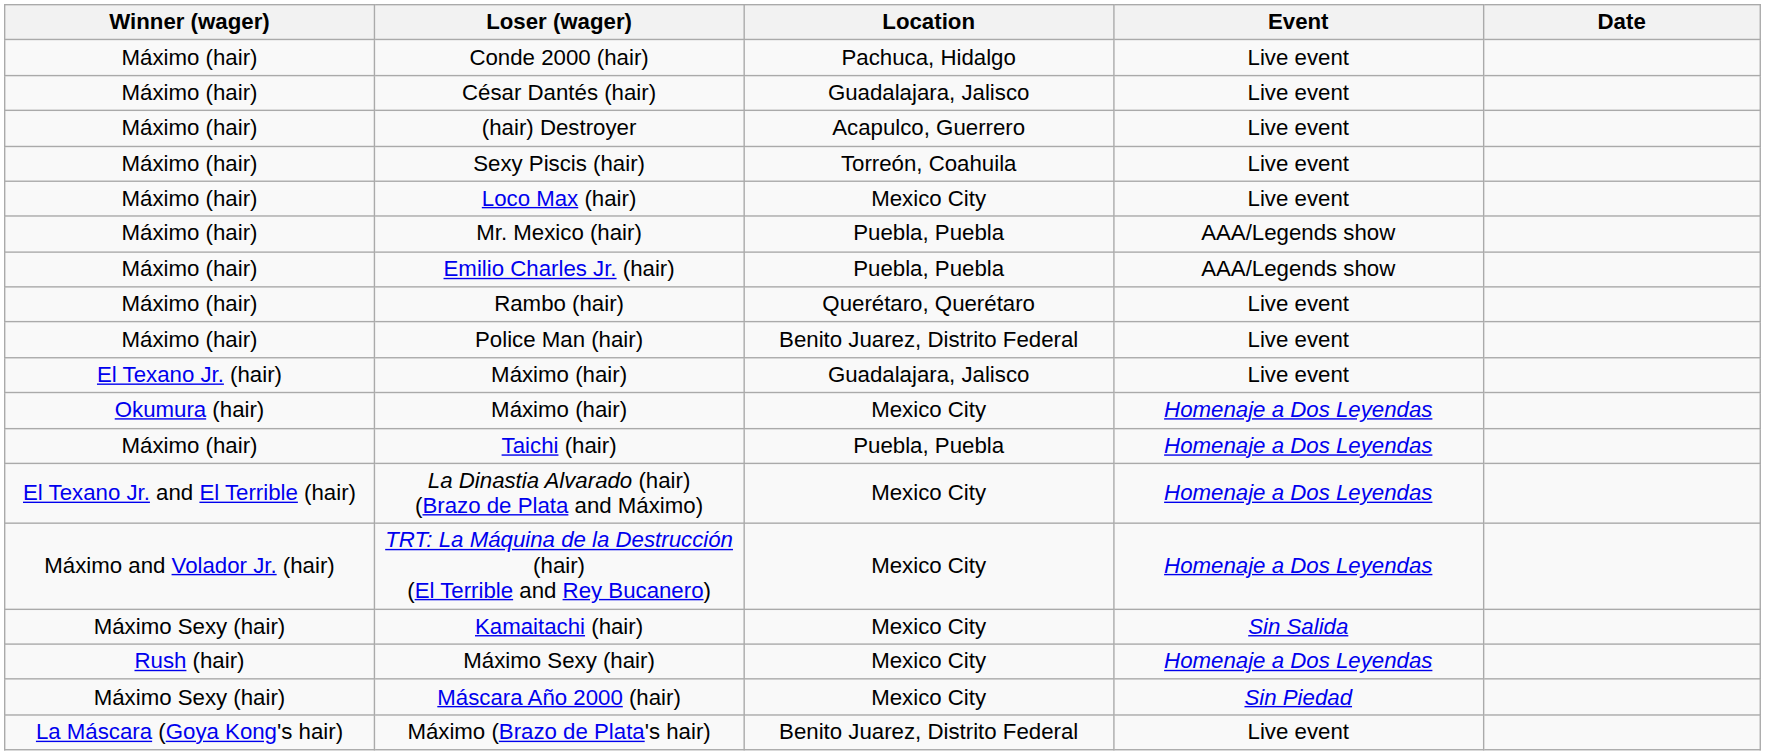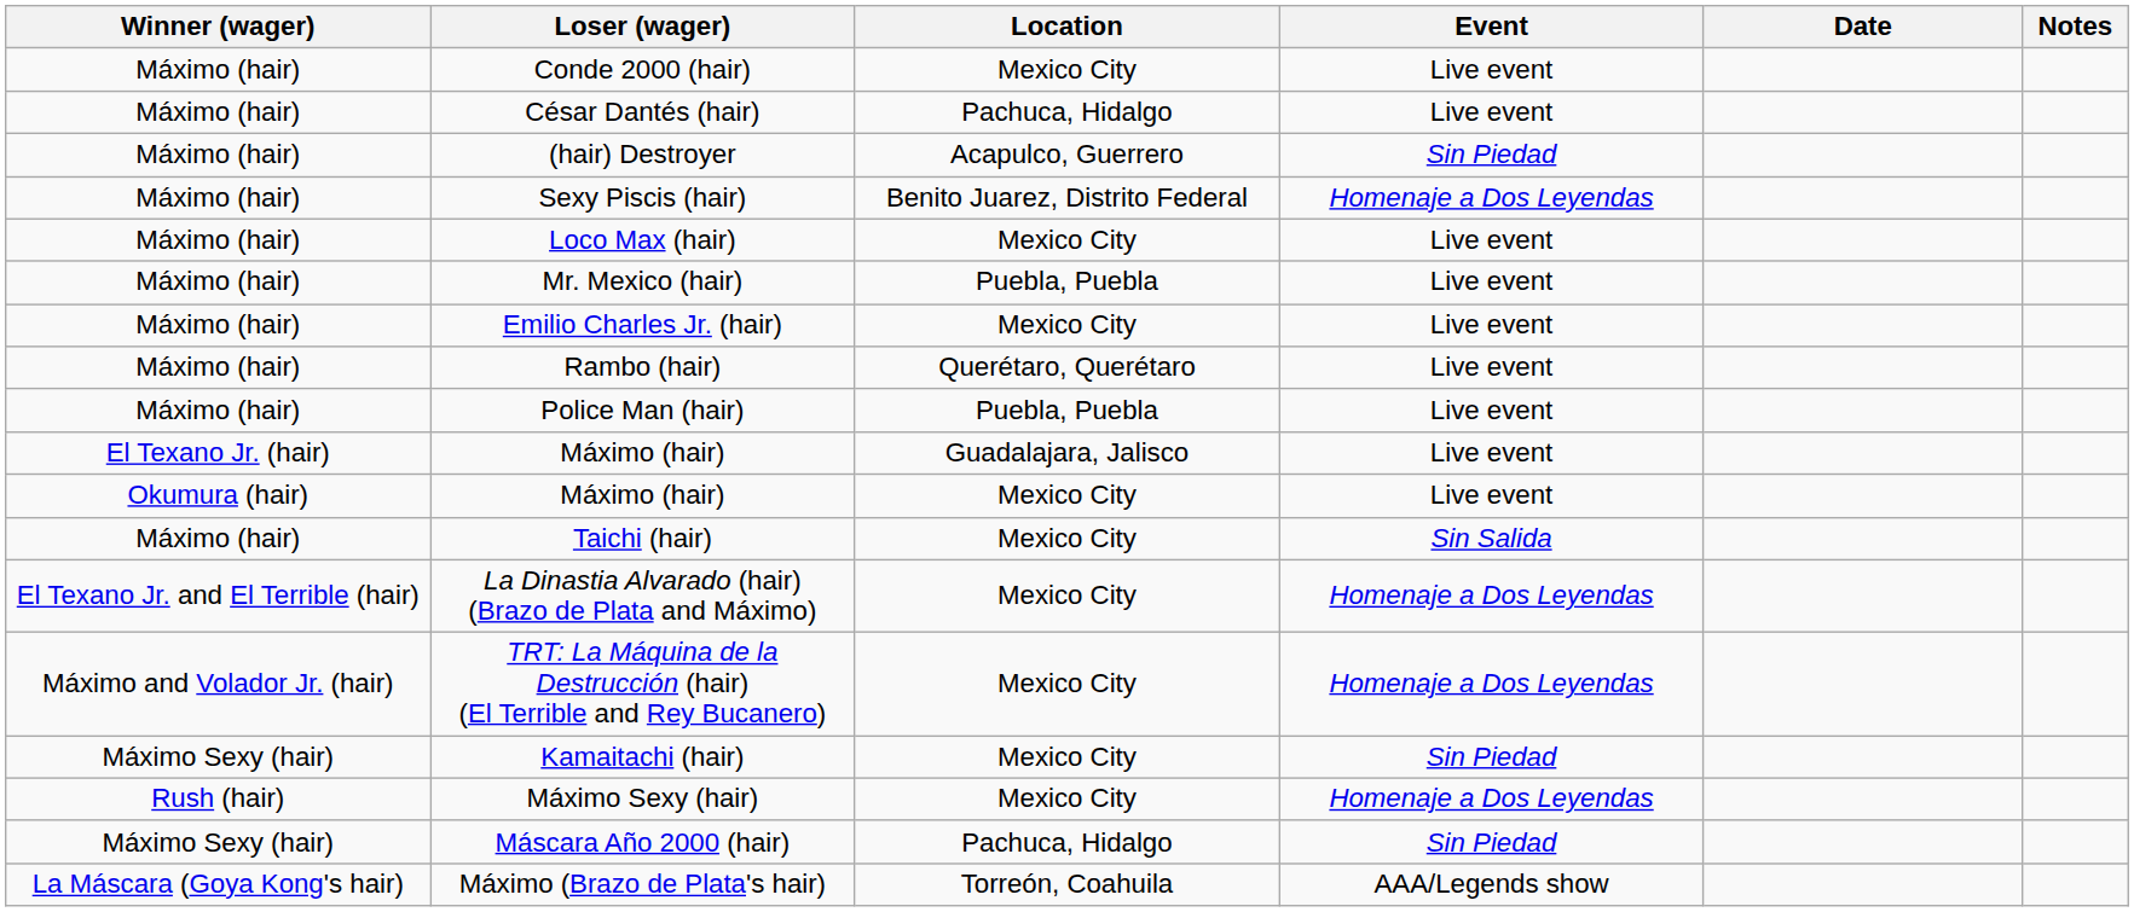+ column: Notes
Conde 2000 (hair) | Location: Pachuca, Hidalgo -> Mexico City
César Dantés (hair) | Location: Guadalajara, Jalisco -> Pachuca, Hidalgo
(hair) Destroyer | Event: Live event -> Sin Piedad
Sexy Piscis (hair) | Location: Torreón, Coahuila -> Benito Juarez, Distrito Federal
Sexy Piscis (hair) | Event: Live event -> Homenaje a Dos Leyendas
Mr. Mexico (hair) | Event: AAA/Legends show -> Live event
Emilio Charles Jr. (hair) | Location: Puebla, Puebla -> Mexico City
Emilio Charles Jr. (hair) | Event: AAA/Legends show -> Live event
Police Man (hair) | Location: Benito Juarez, Distrito Federal -> Puebla, Puebla
Okumura (hair) / Máximo (hair) | Event: Homenaje a Dos Leyendas -> Live event
Taichi (hair) | Location: Puebla, Puebla -> Mexico City
Taichi (hair) | Event: Homenaje a Dos Leyendas -> Sin Salida
Kamaitachi (hair) | Event: Sin Salida -> Sin Piedad
Máscara Año 2000 (hair) | Location: Mexico City -> Pachuca, Hidalgo
Máximo (Brazo de Plata's hair) | Location: Benito Juarez, Distrito Federal -> Torreón, Coahuila
Máximo (Brazo de Plata's hair) | Event: Live event -> AAA/Legends show
